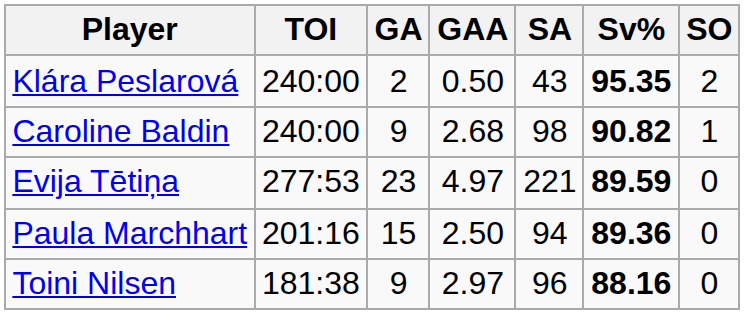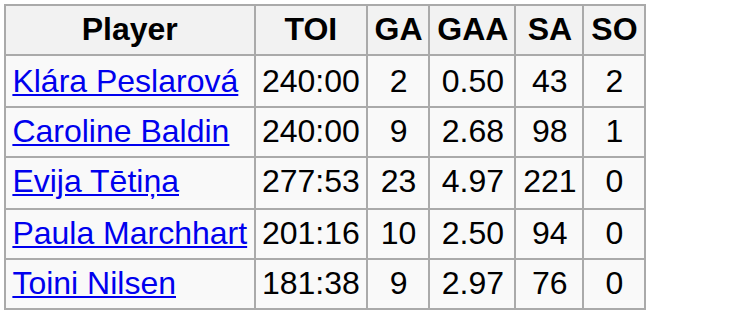- column: Sv% | 95.35 | 90.82 | 89.59 | 89.36 | 88.16
Paula Marchhart | GA: 15 -> 10
Toini Nilsen | SA: 96 -> 76
